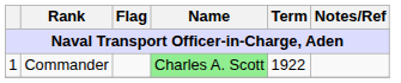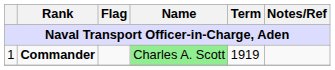1 | Rank: normal -> bold
1 | Term: 1922 -> 1919
